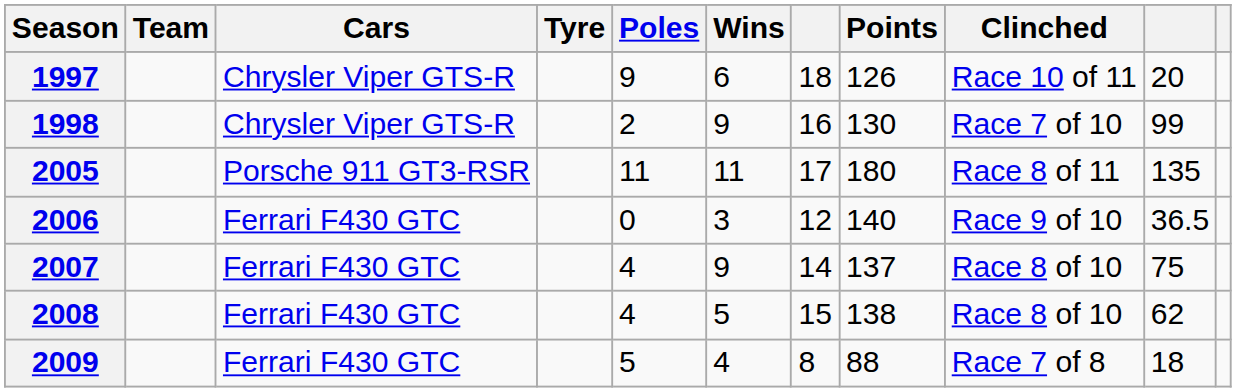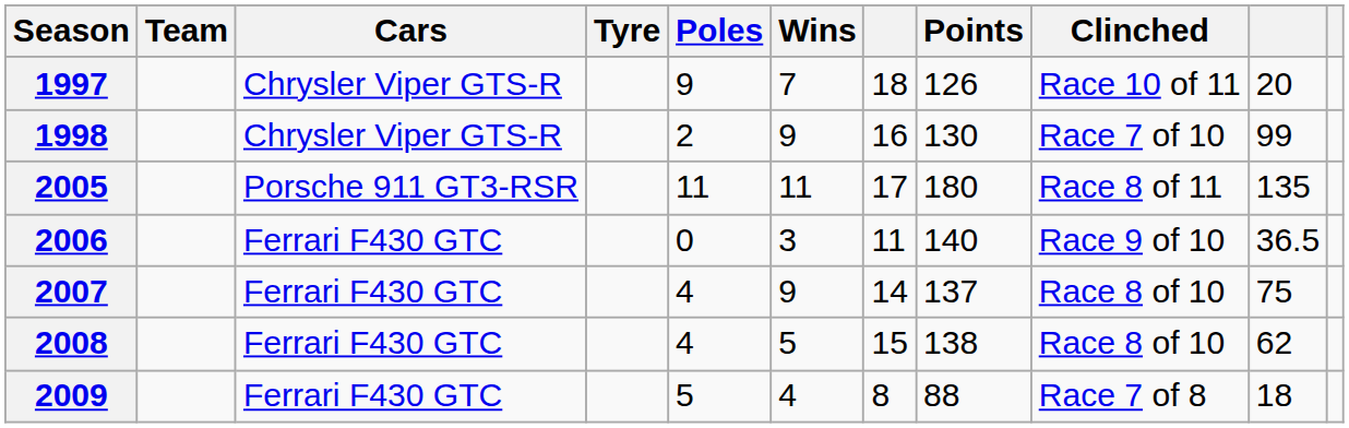1997 | Wins: 6 -> 7
2006 | column 7: 12 -> 11
